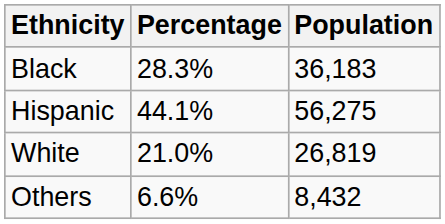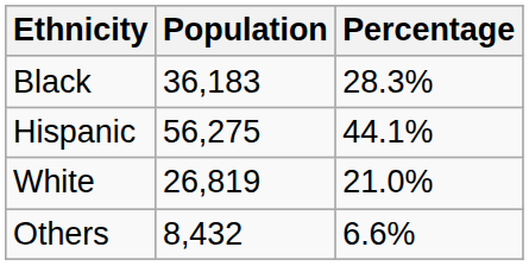columns swapped: Population <-> Percentage
